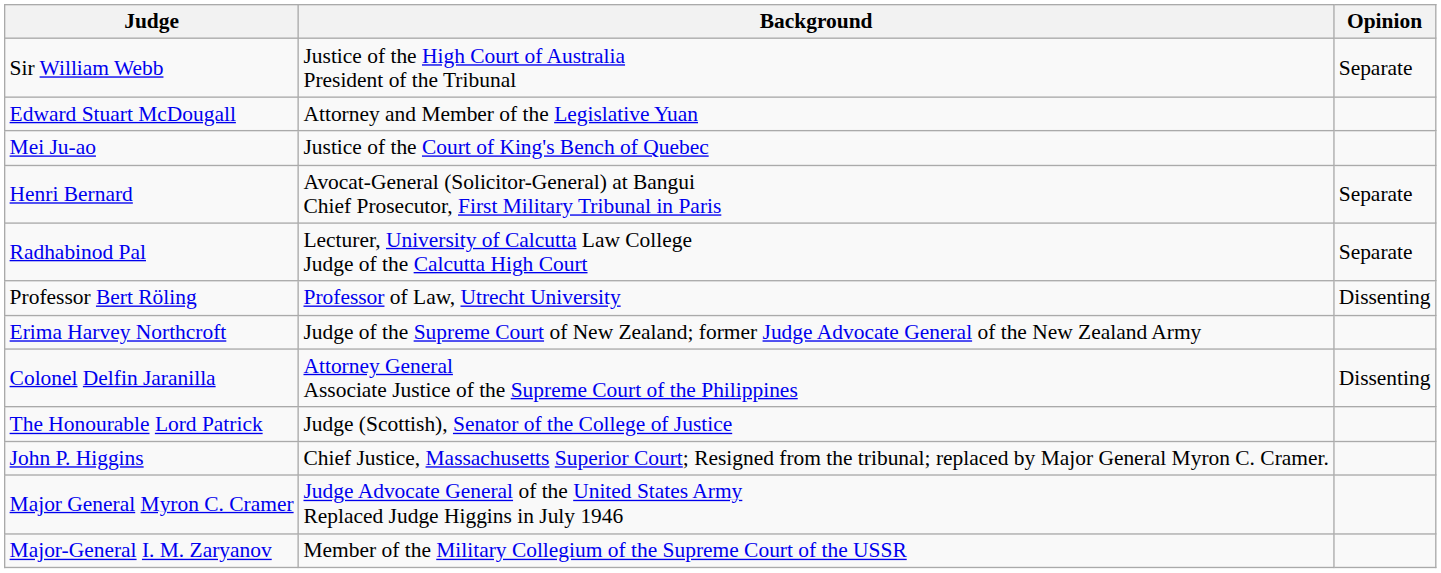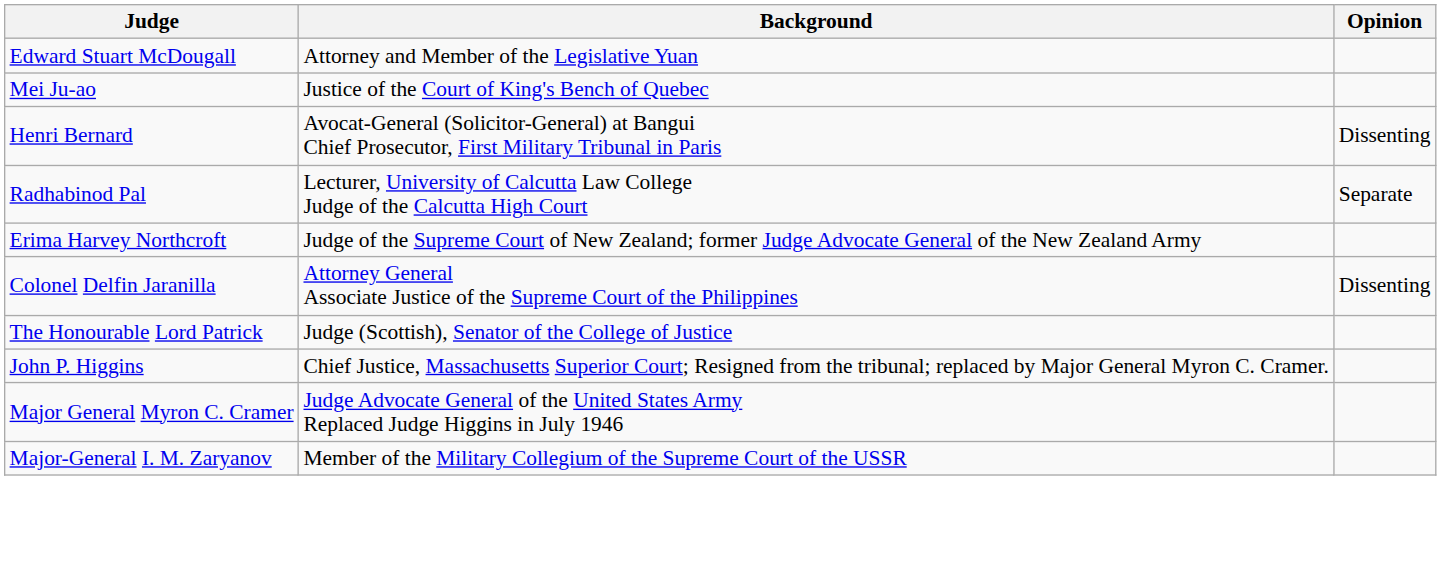- row: Sir William Webb | Justice of the High Court of Australia President of the Tribunal | Separate
Henri Bernard | Opinion: Separate -> Dissenting
- row: Professor Bert Röling | Professor of Law, Utrecht University | Dissenting
